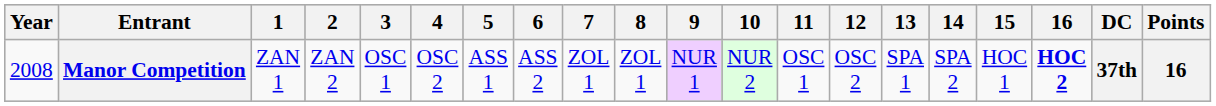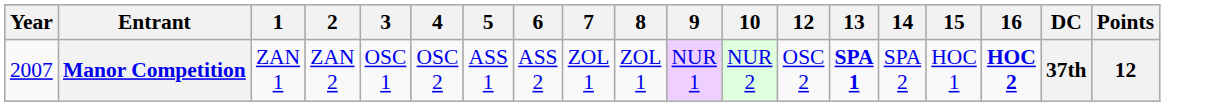- column: 11 | OSC 1
Manor Competition | Year: 2008 -> 2007
Manor Competition | 13: normal -> bold
Manor Competition | Points: 16 -> 12
